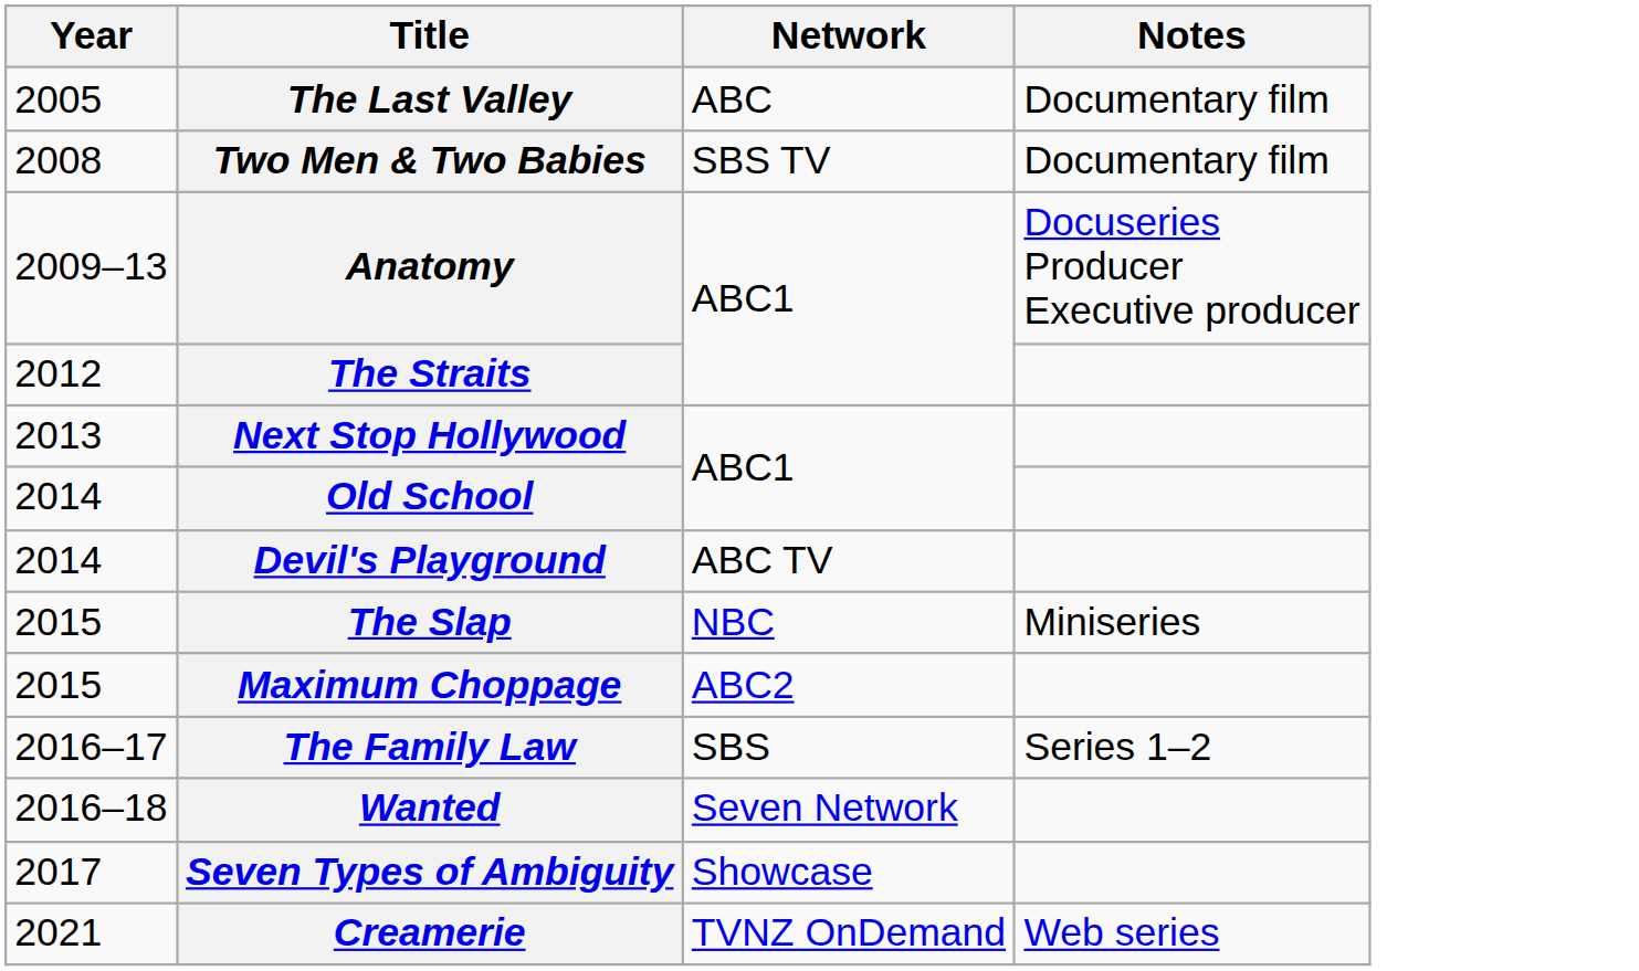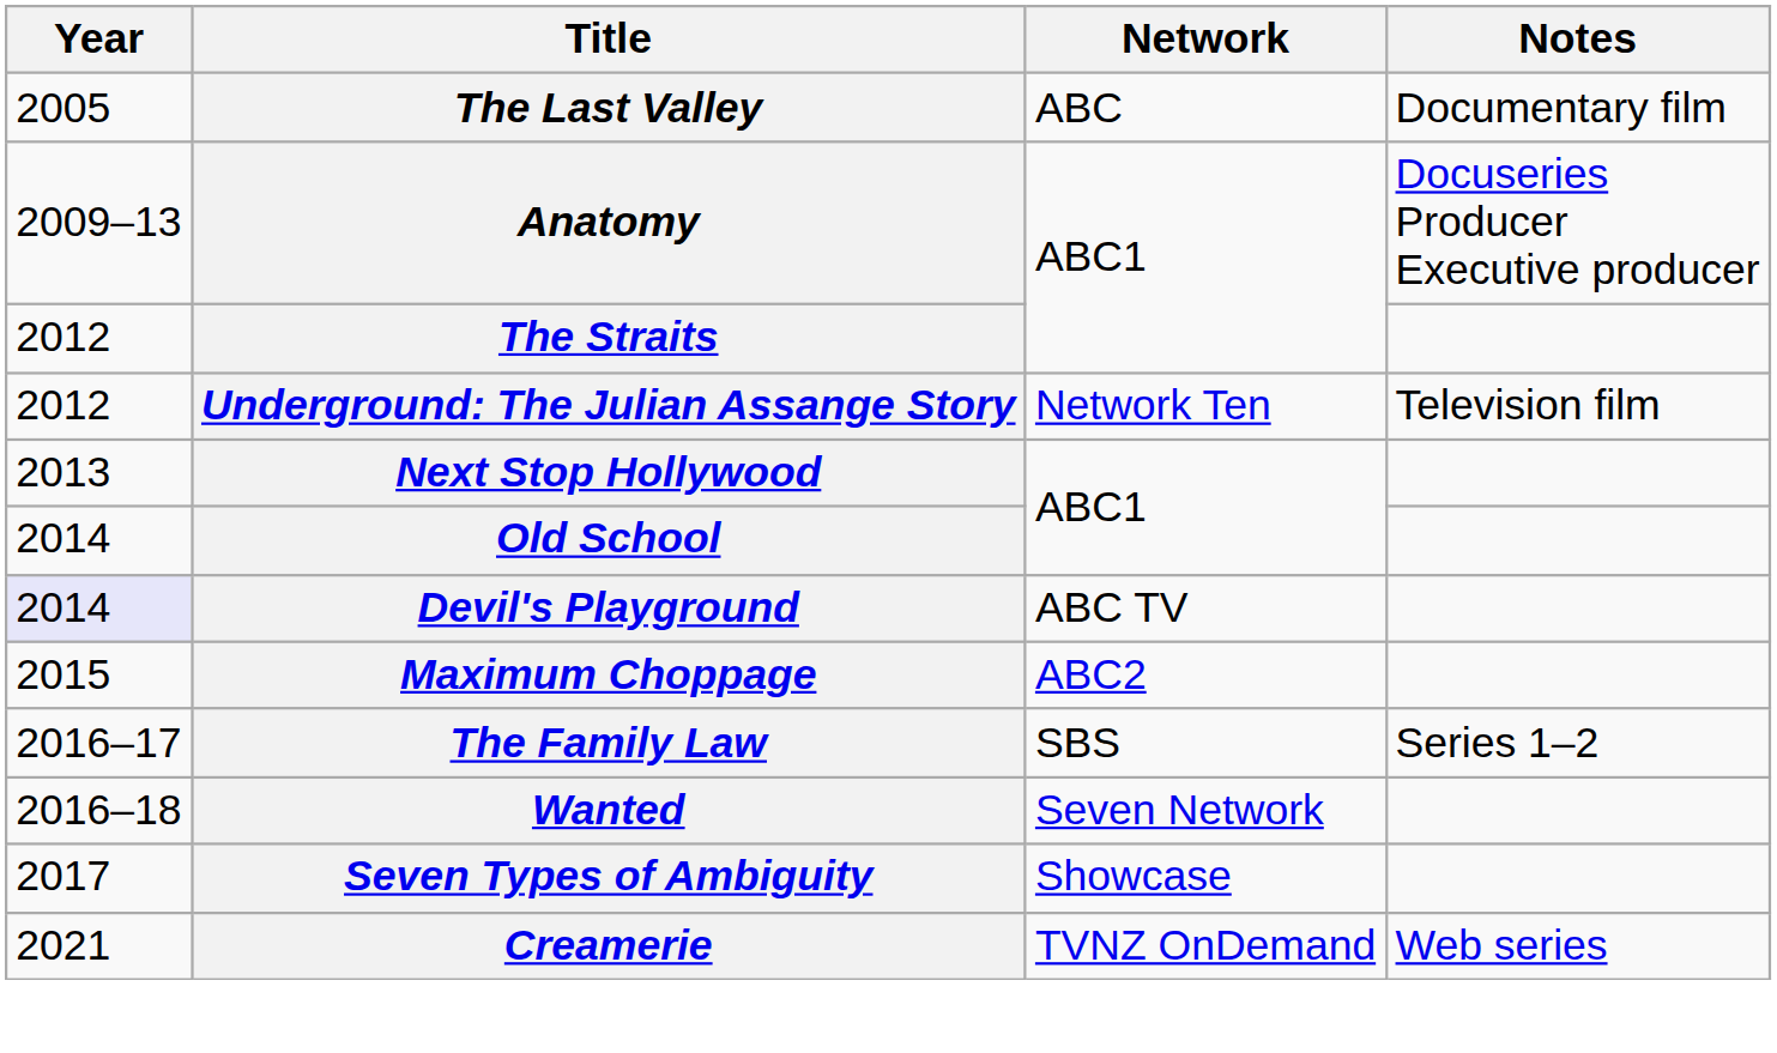- row: 2008 | Two Men & Two Babies | SBS TV | Documentary film
+ row: 2012 | Underground: The Julian Assange Story | Network Ten | Television film
Devil's Playground | Year: no background -> lavender background
- row: 2015 | The Slap | NBC | Miniseries
